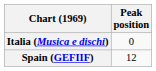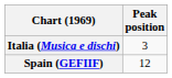Italia (Musica e dischi) | Peak position: 0 -> 3
